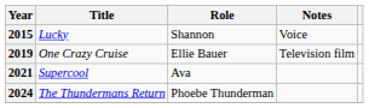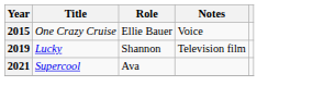2015 | Title: Lucky -> One Crazy Cruise
2015 | Role: Shannon -> Ellie Bauer
2019 | Title: One Crazy Cruise -> Lucky
2019 | Role: Ellie Bauer -> Shannon
- row: 2024 | The Thundermans Return | Phoebe Thunderman
